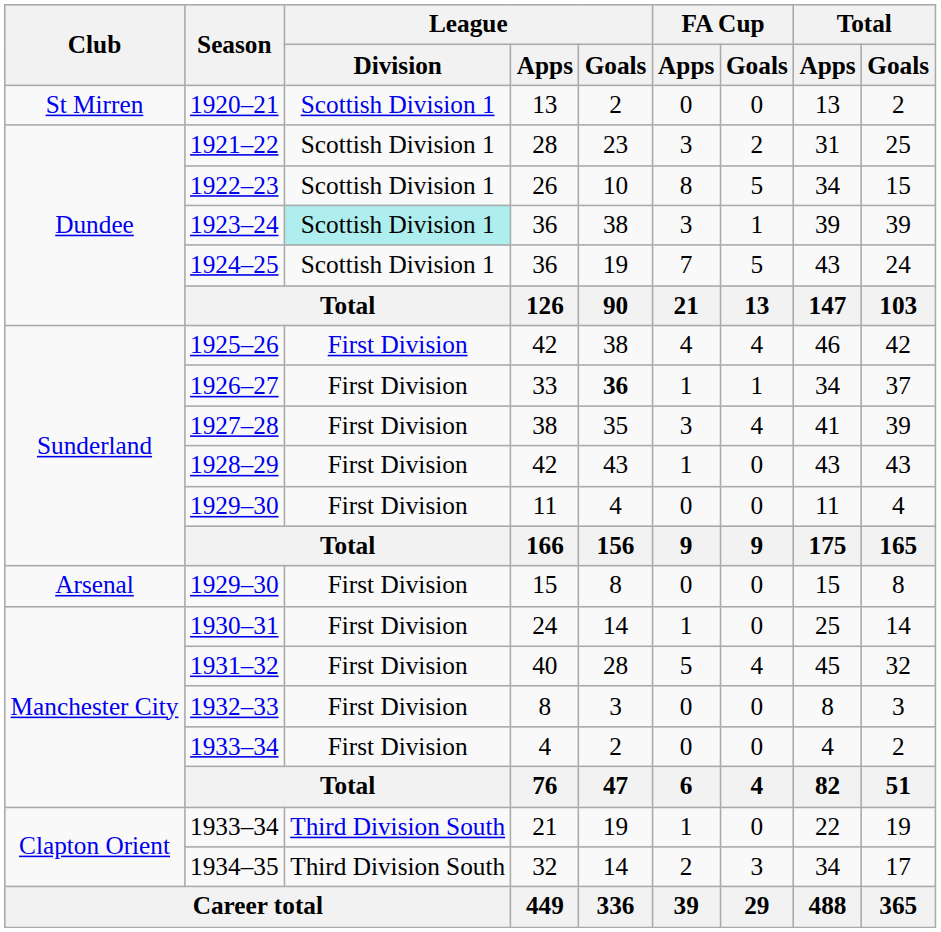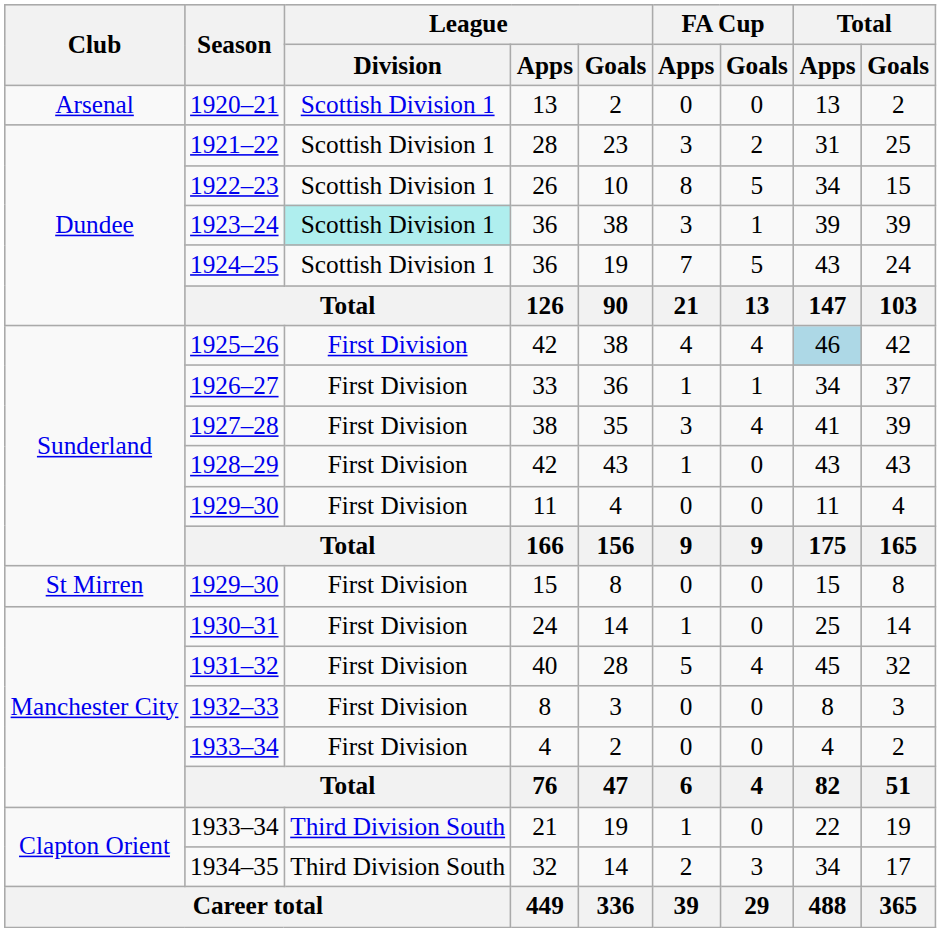1920–21 | Club: St Mirren -> Arsenal
1925–26 | Total / Apps: no background -> lightblue background
1926–27 | League / Goals: bold -> normal
1929–30 / 15 | Club: Arsenal -> St Mirren
